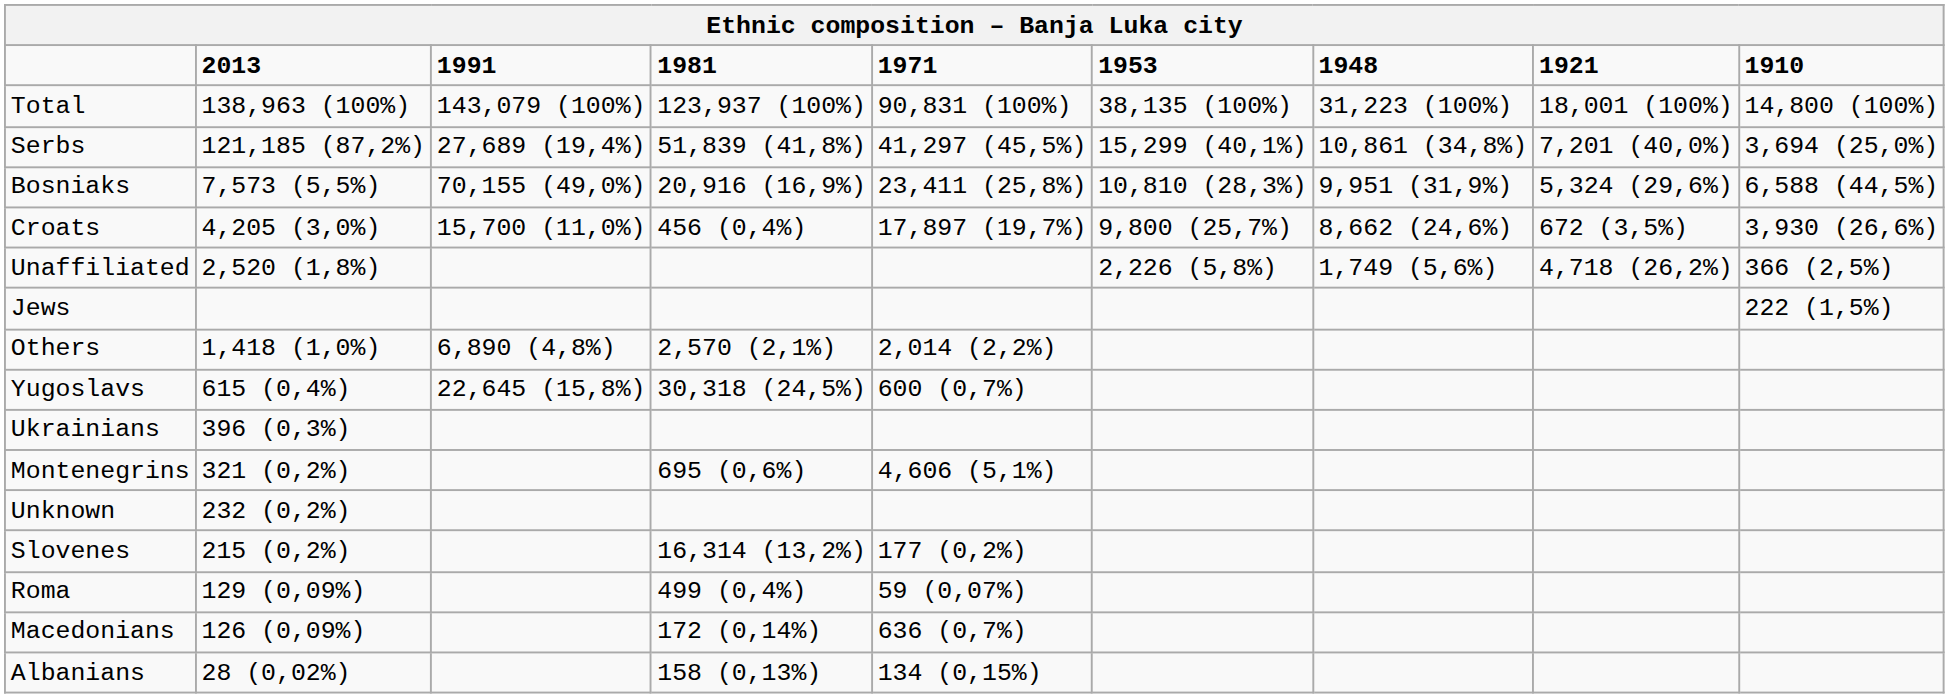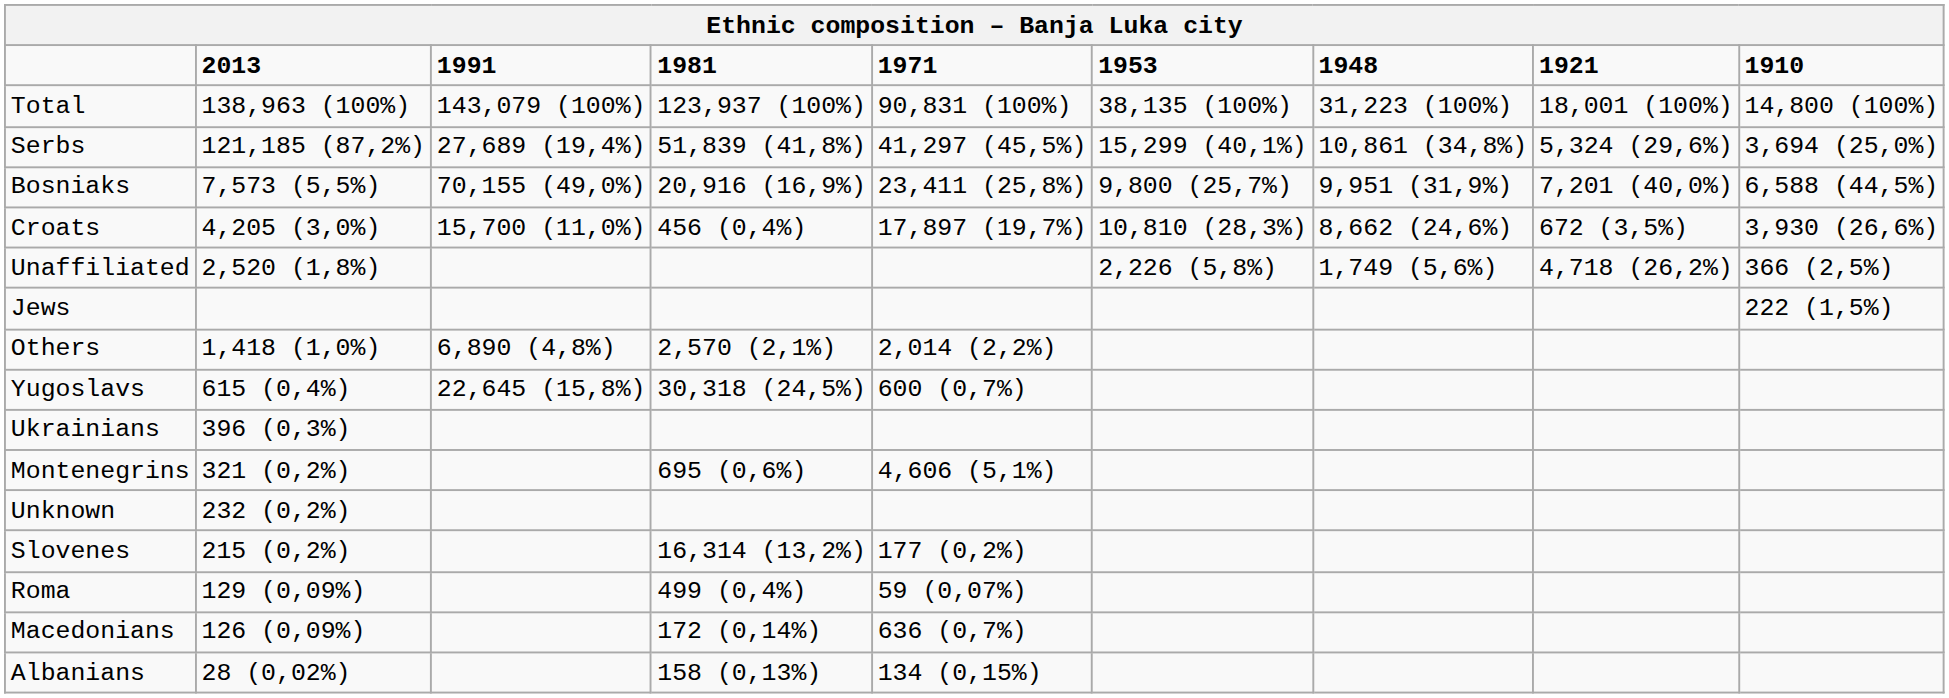Serbs | 1921: 7,201 (40,0%) -> 5,324 (29,6%)
Bosniaks | 1953: 10,810 (28,3%) -> 9,800 (25,7%)
Bosniaks | 1921: 5,324 (29,6%) -> 7,201 (40,0%)
Croats | 1953: 9,800 (25,7%) -> 10,810 (28,3%)
